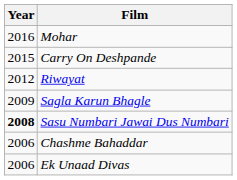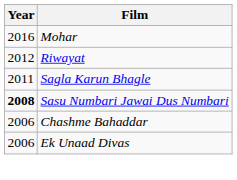- row: 2015 | Carry On Deshpande
Sagla Karun Bhagle | Year: 2009 -> 2011
